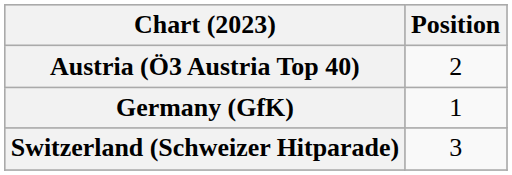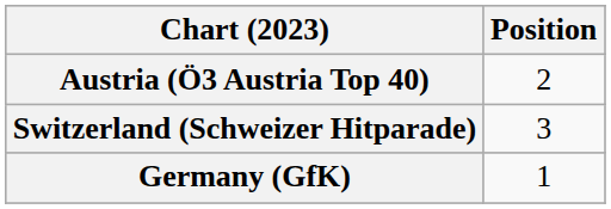rows swapped: Germany (GfK) <-> Switzerland (Schweizer Hitparade)
